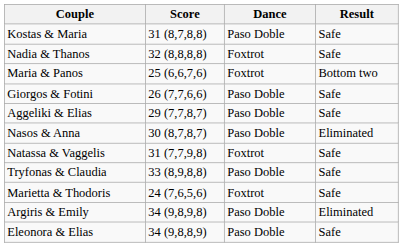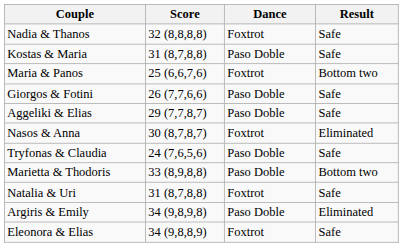rows swapped: Nadia & Thanos <-> Kostas & Maria
Nasos & Anna | Dance: Paso Doble -> Foxtrot
- row: Natassa & Vaggelis | 31 (7,7,9,8) | Foxtrot | Safe
Tryfonas & Claudia | Score: 33 (8,9,8,8) -> 24 (7,6,5,6)
Marietta & Thodoris | Score: 24 (7,6,5,6) -> 33 (8,9,8,8)
Marietta & Thodoris | Dance: Foxtrot -> Paso Doble
Marietta & Thodoris | Result: Safe -> Bottom two
+ row: Natalia & Uri | 31 (8,7,8,8) | Foxtrot | Safe
Eleonora & Elias | Dance: Paso Doble -> Foxtrot
